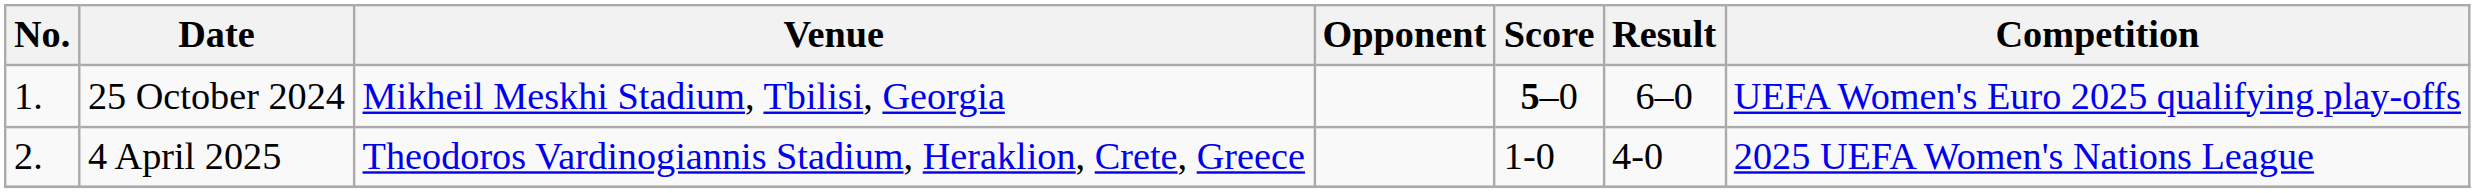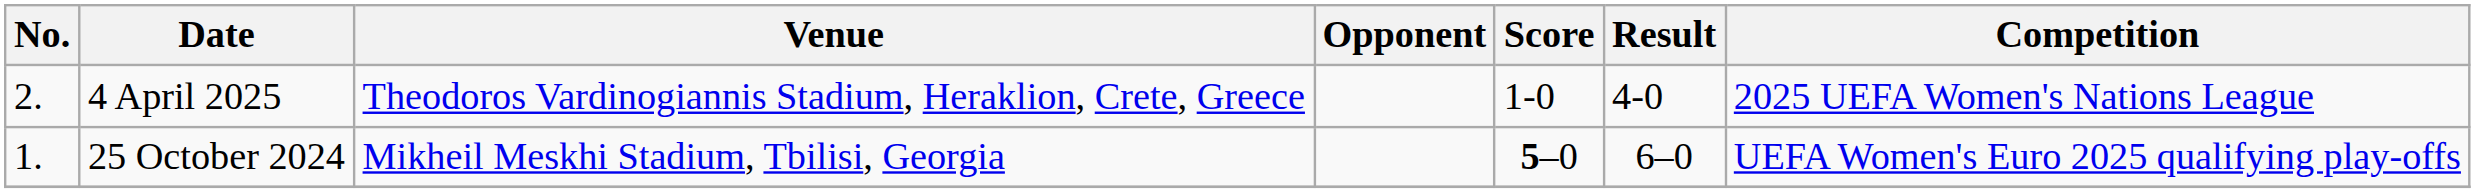rows swapped: 25 October 2024 <-> 4 April 2025
